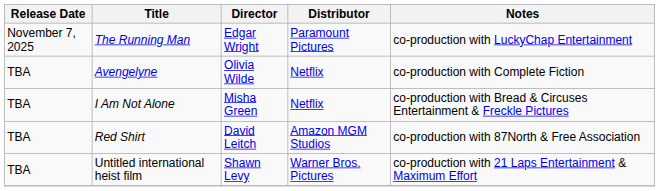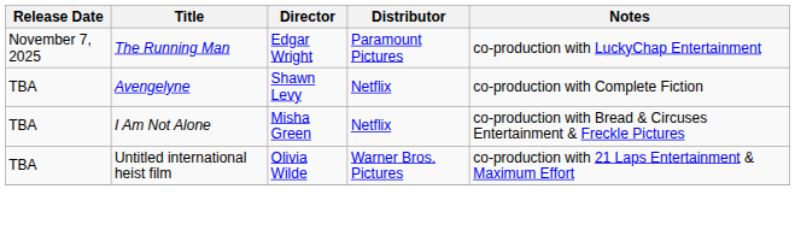Avengelyne | Director: Olivia Wilde -> Shawn Levy
- row: TBA | Red Shirt | David Leitch | Amazon MGM Studios | co-production with 87North & Free Association
Untitled international heist film | Director: Shawn Levy -> Olivia Wilde
